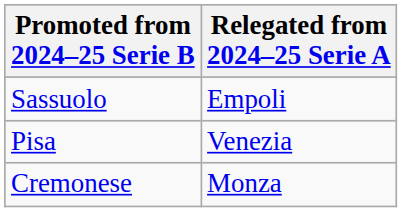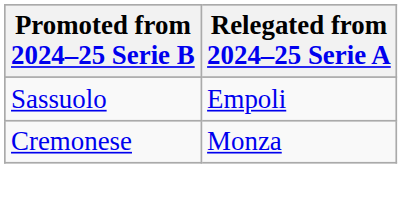- row: Pisa | Venezia
